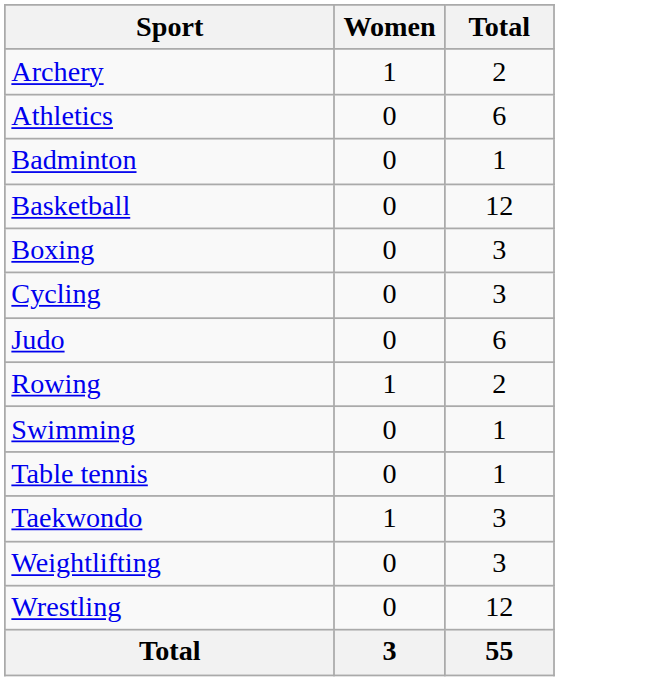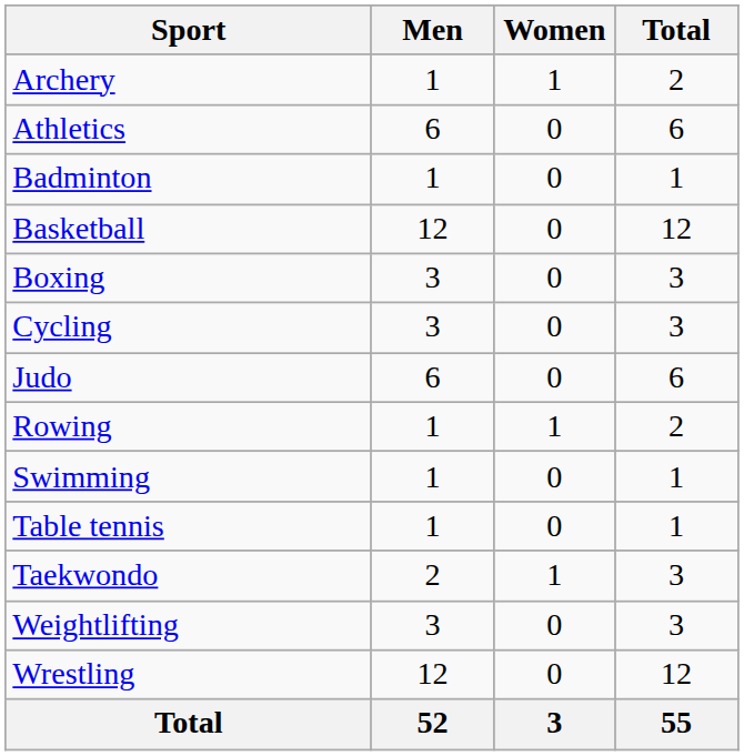+ column: Men | 1 | 6 | 1 | 12 | 3 | 3 | 6 | 1 | 1 | 1 | 2 | 3 | 12 | 52
